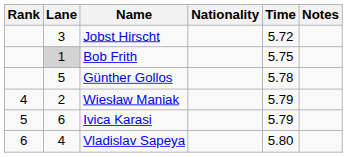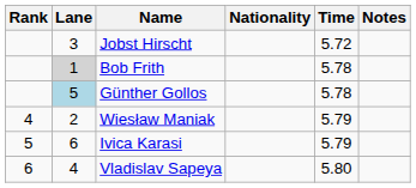Bob Frith | Time: 5.75 -> 5.78
Günther Gollos | Lane: no background -> lightblue background
